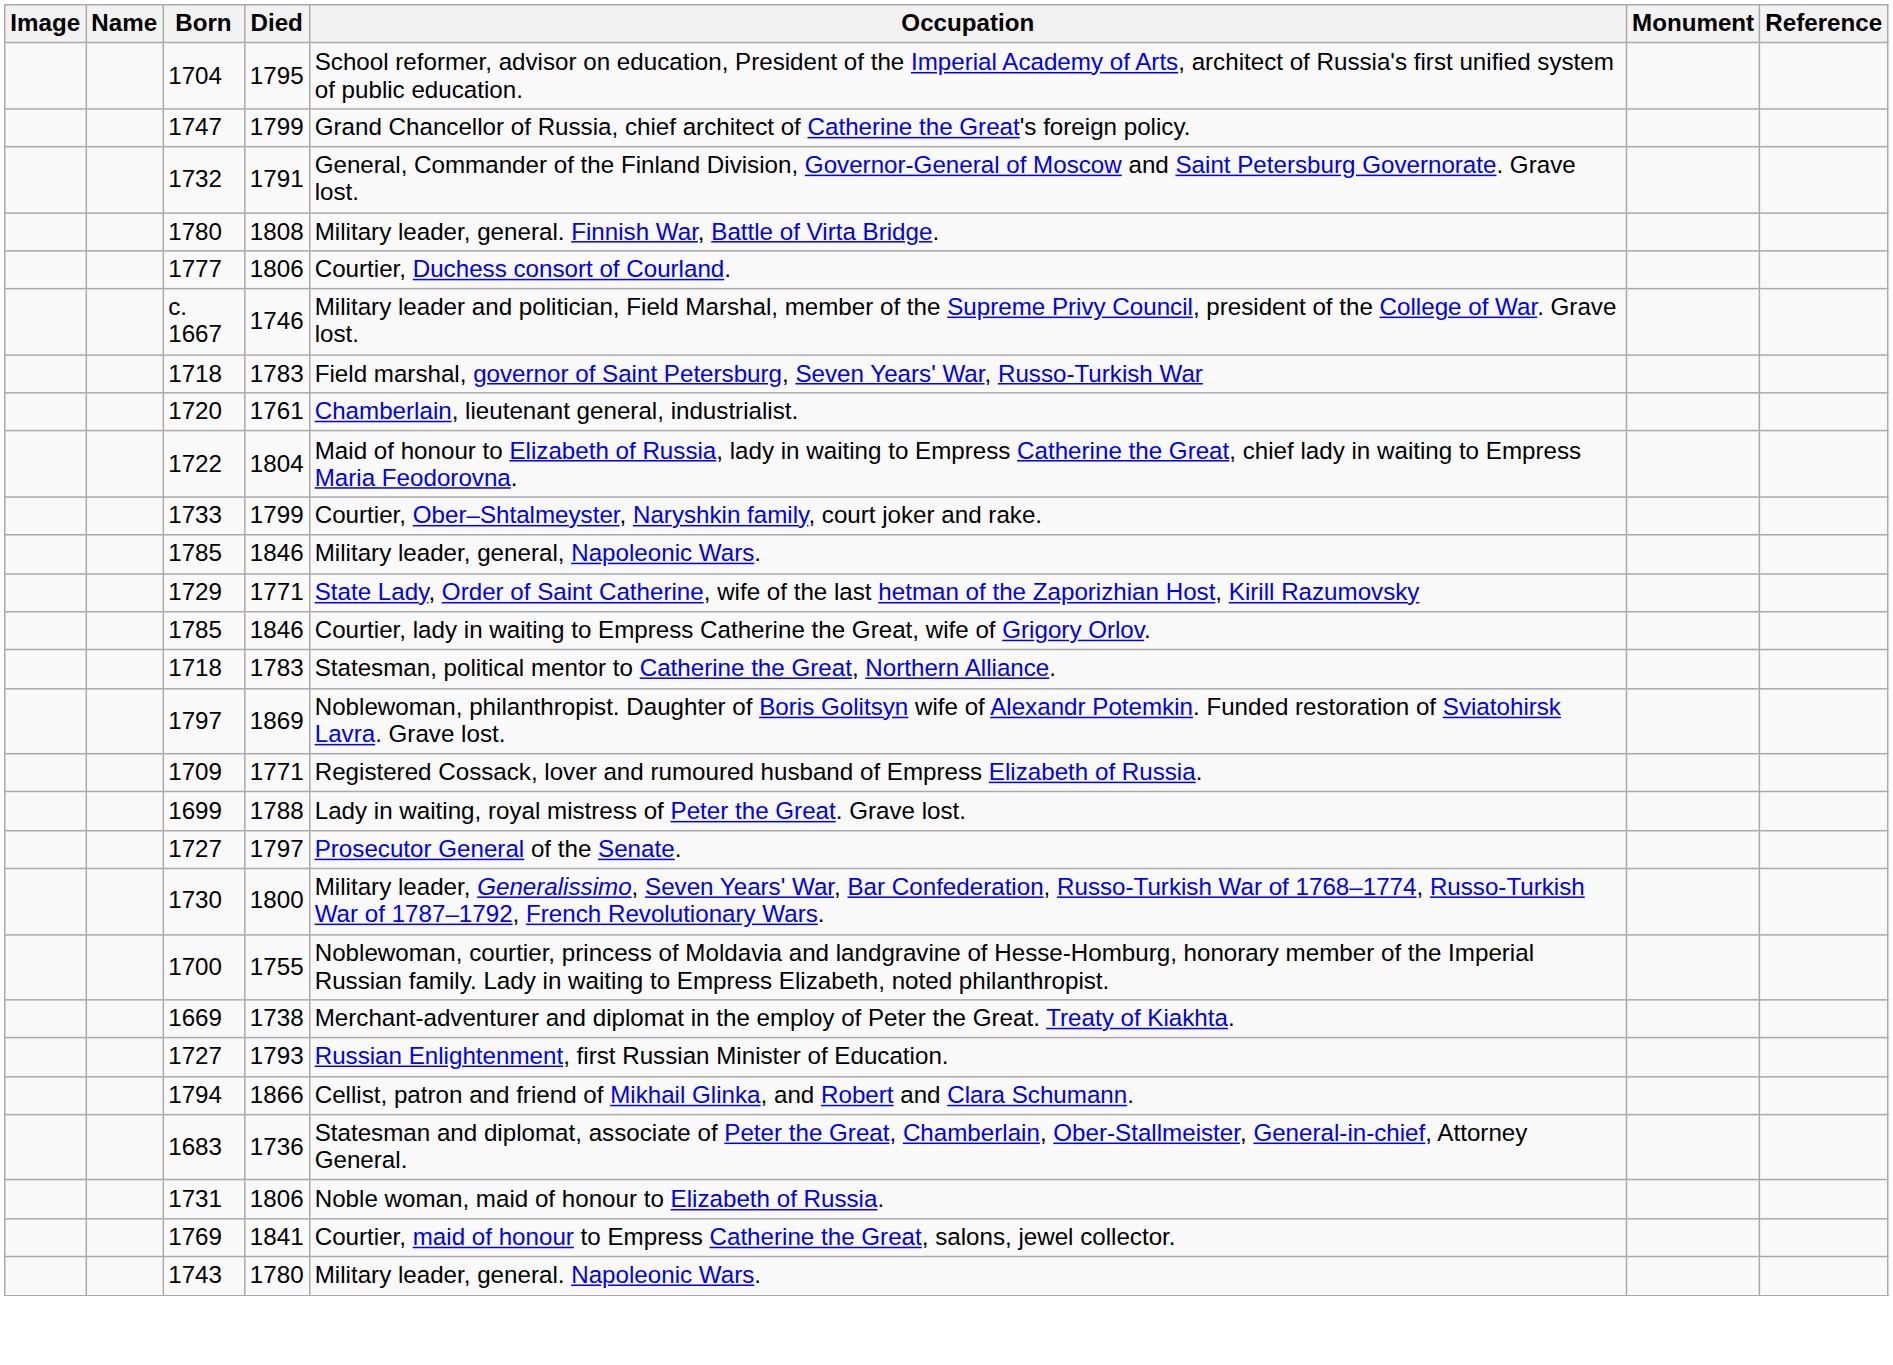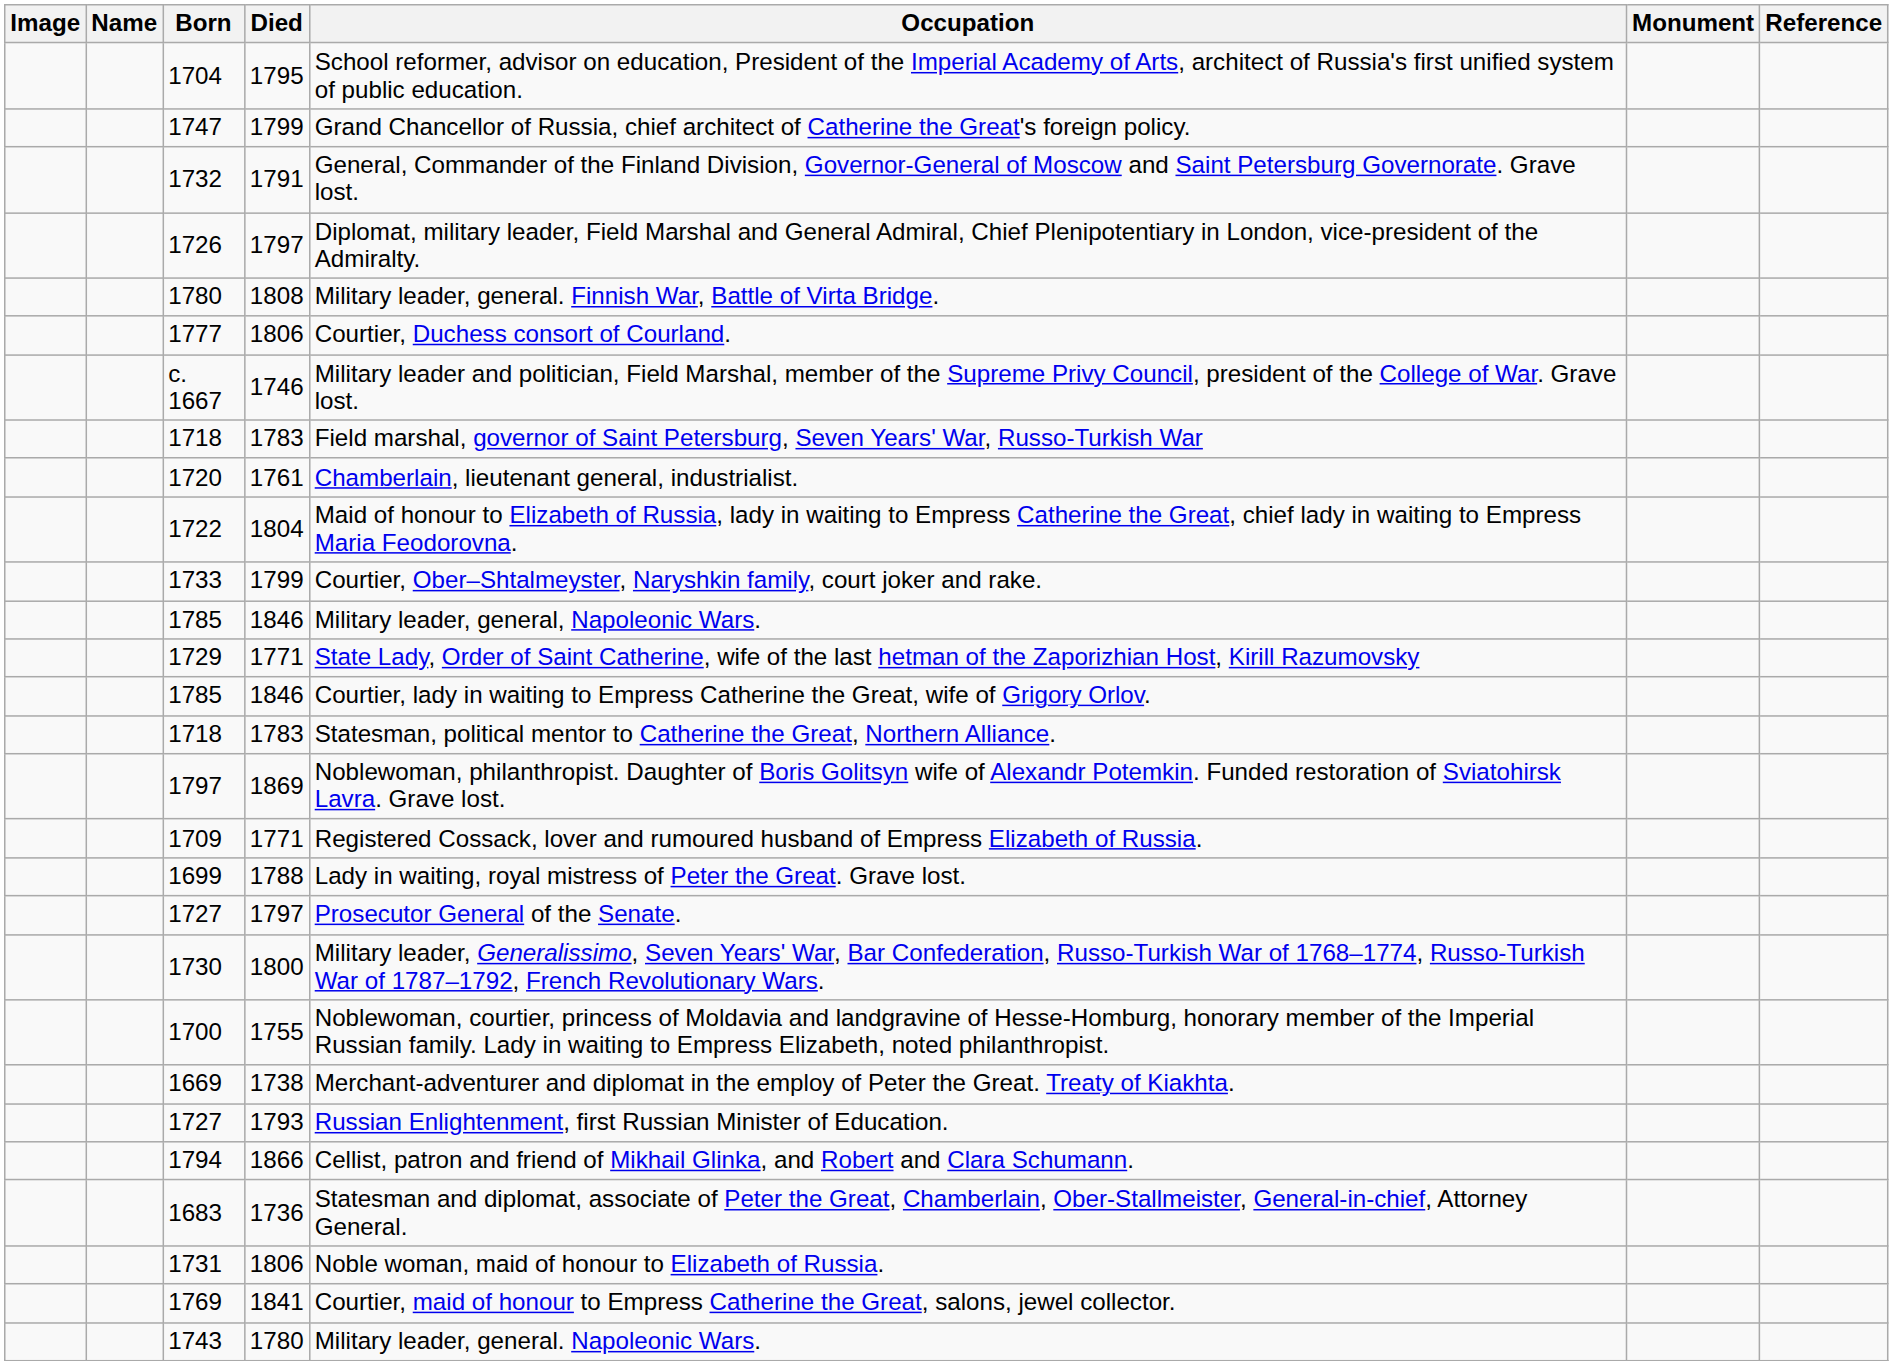+ row: 1726 | 1797 | Diplomat, military leader, Field Marshal and General Admiral, Chief Plenipotentiary in London, vice-president of the Admiralty.
